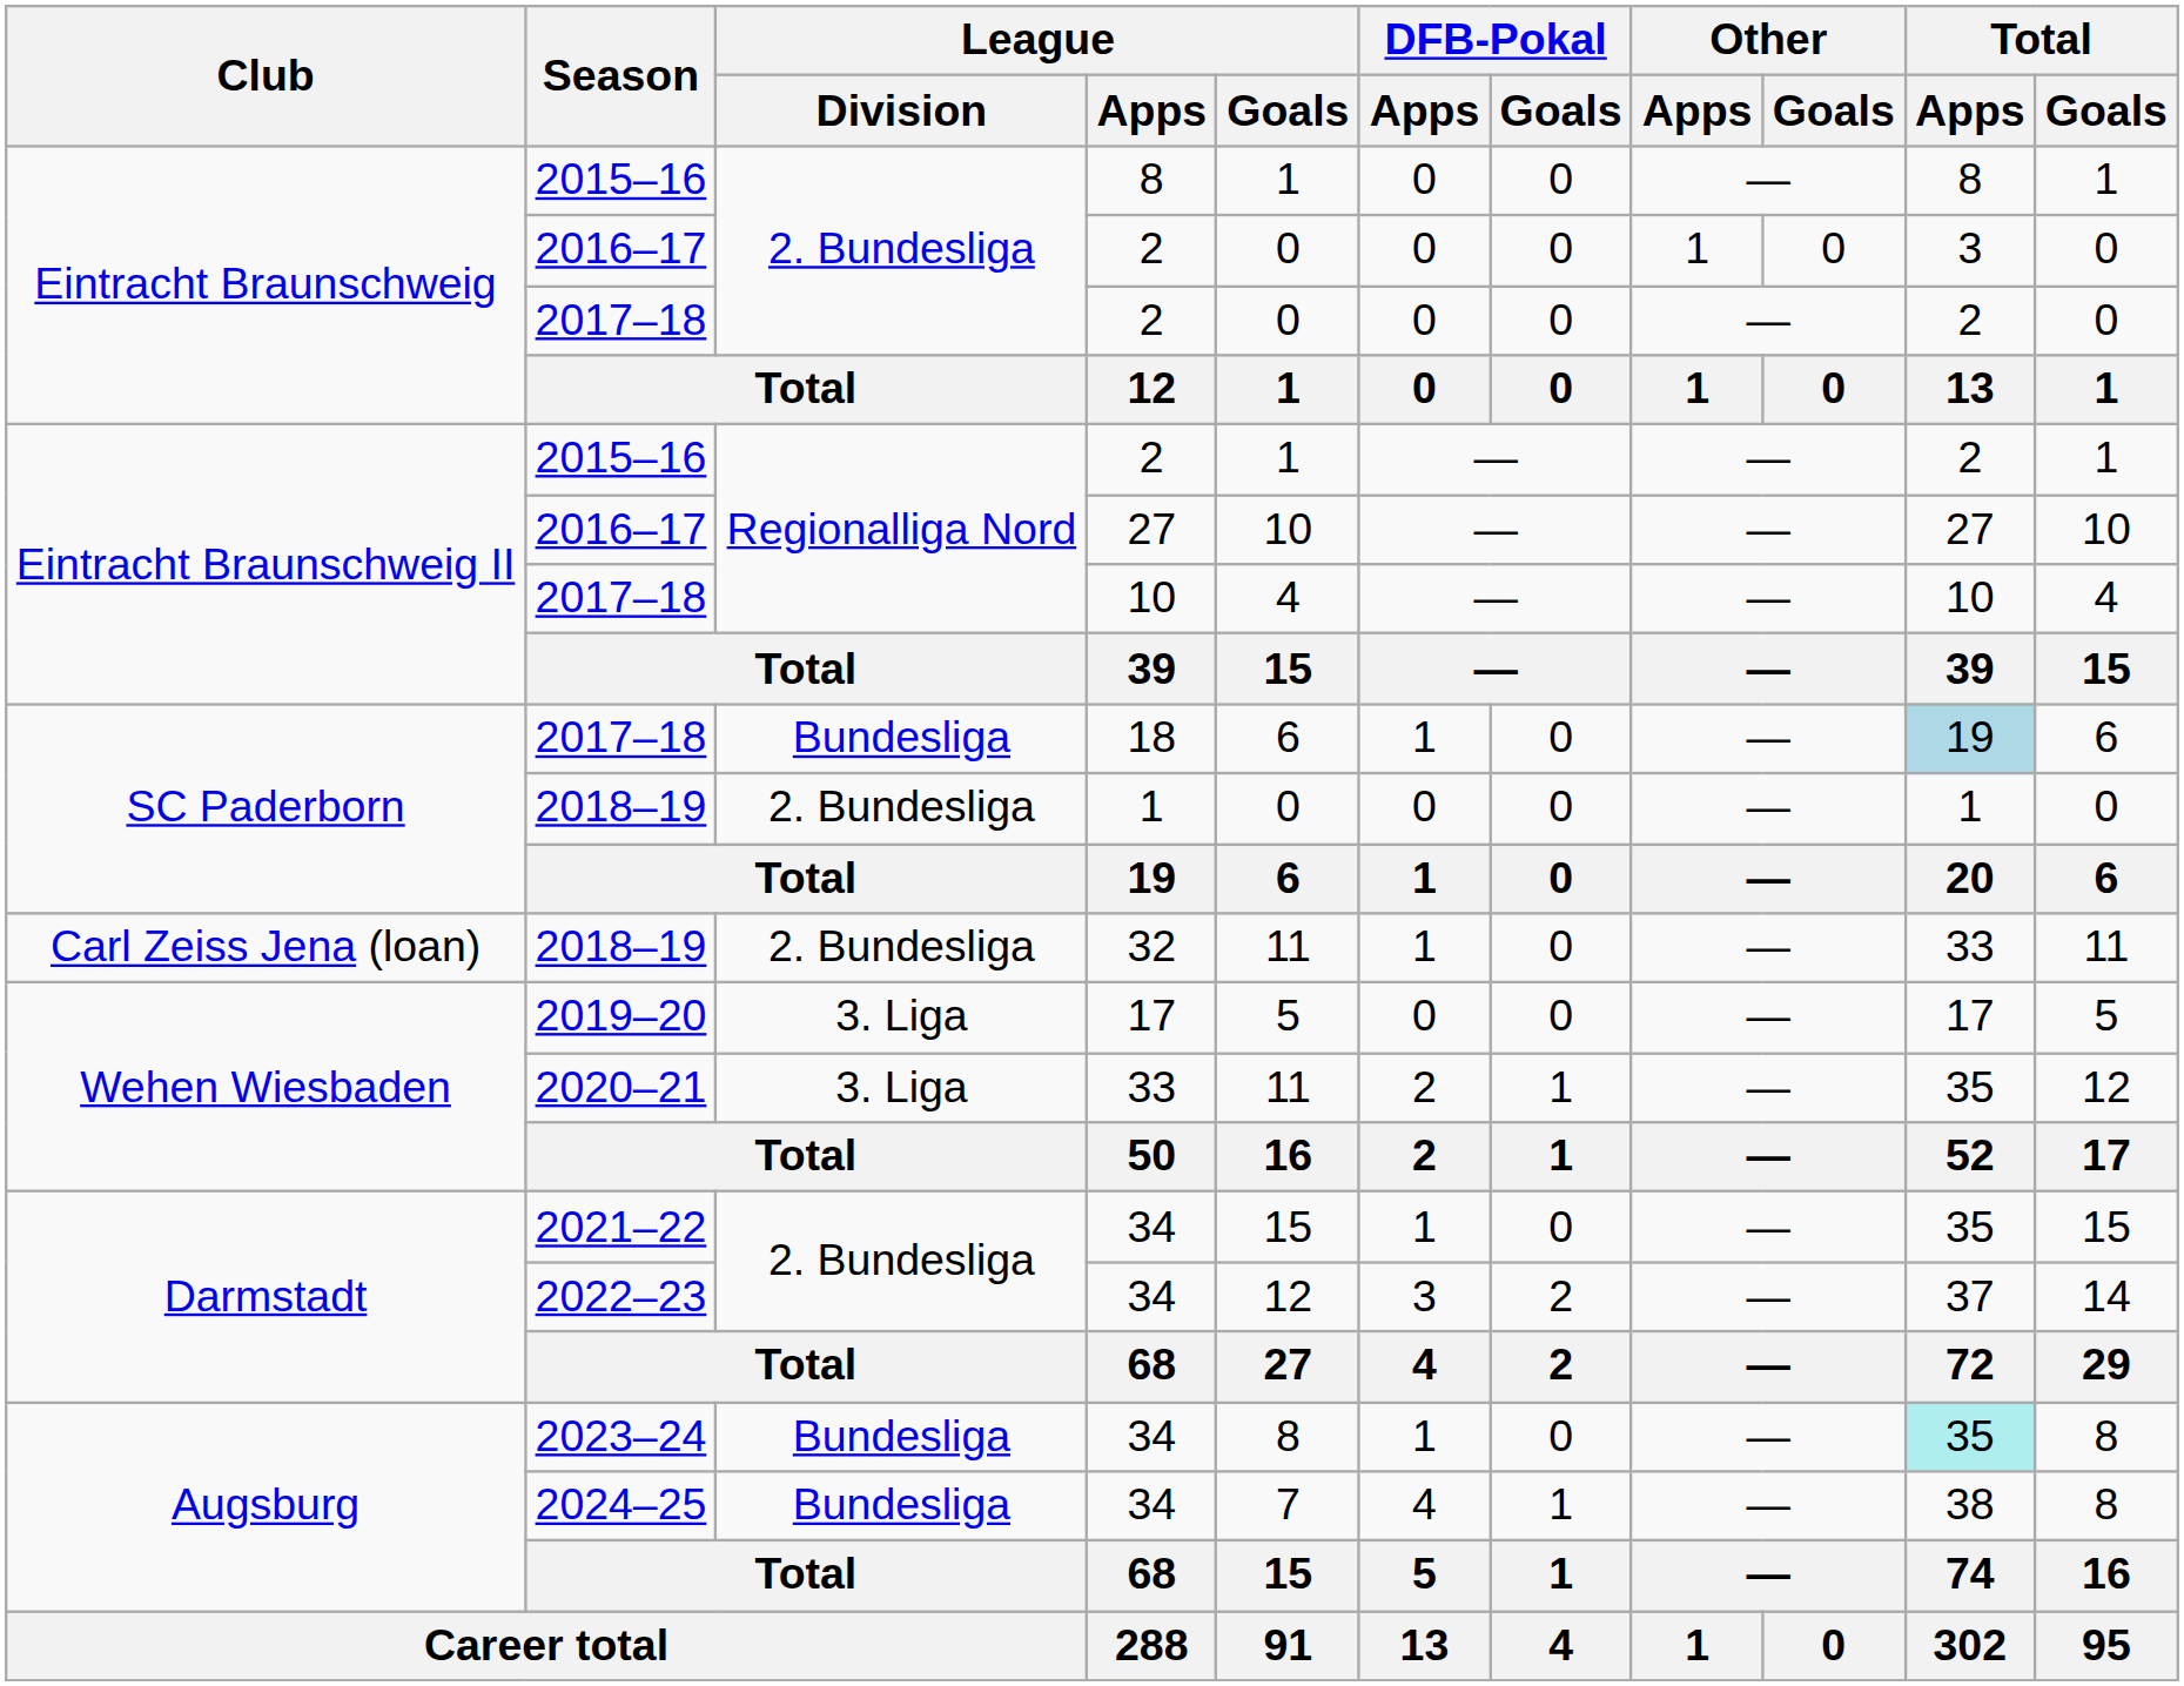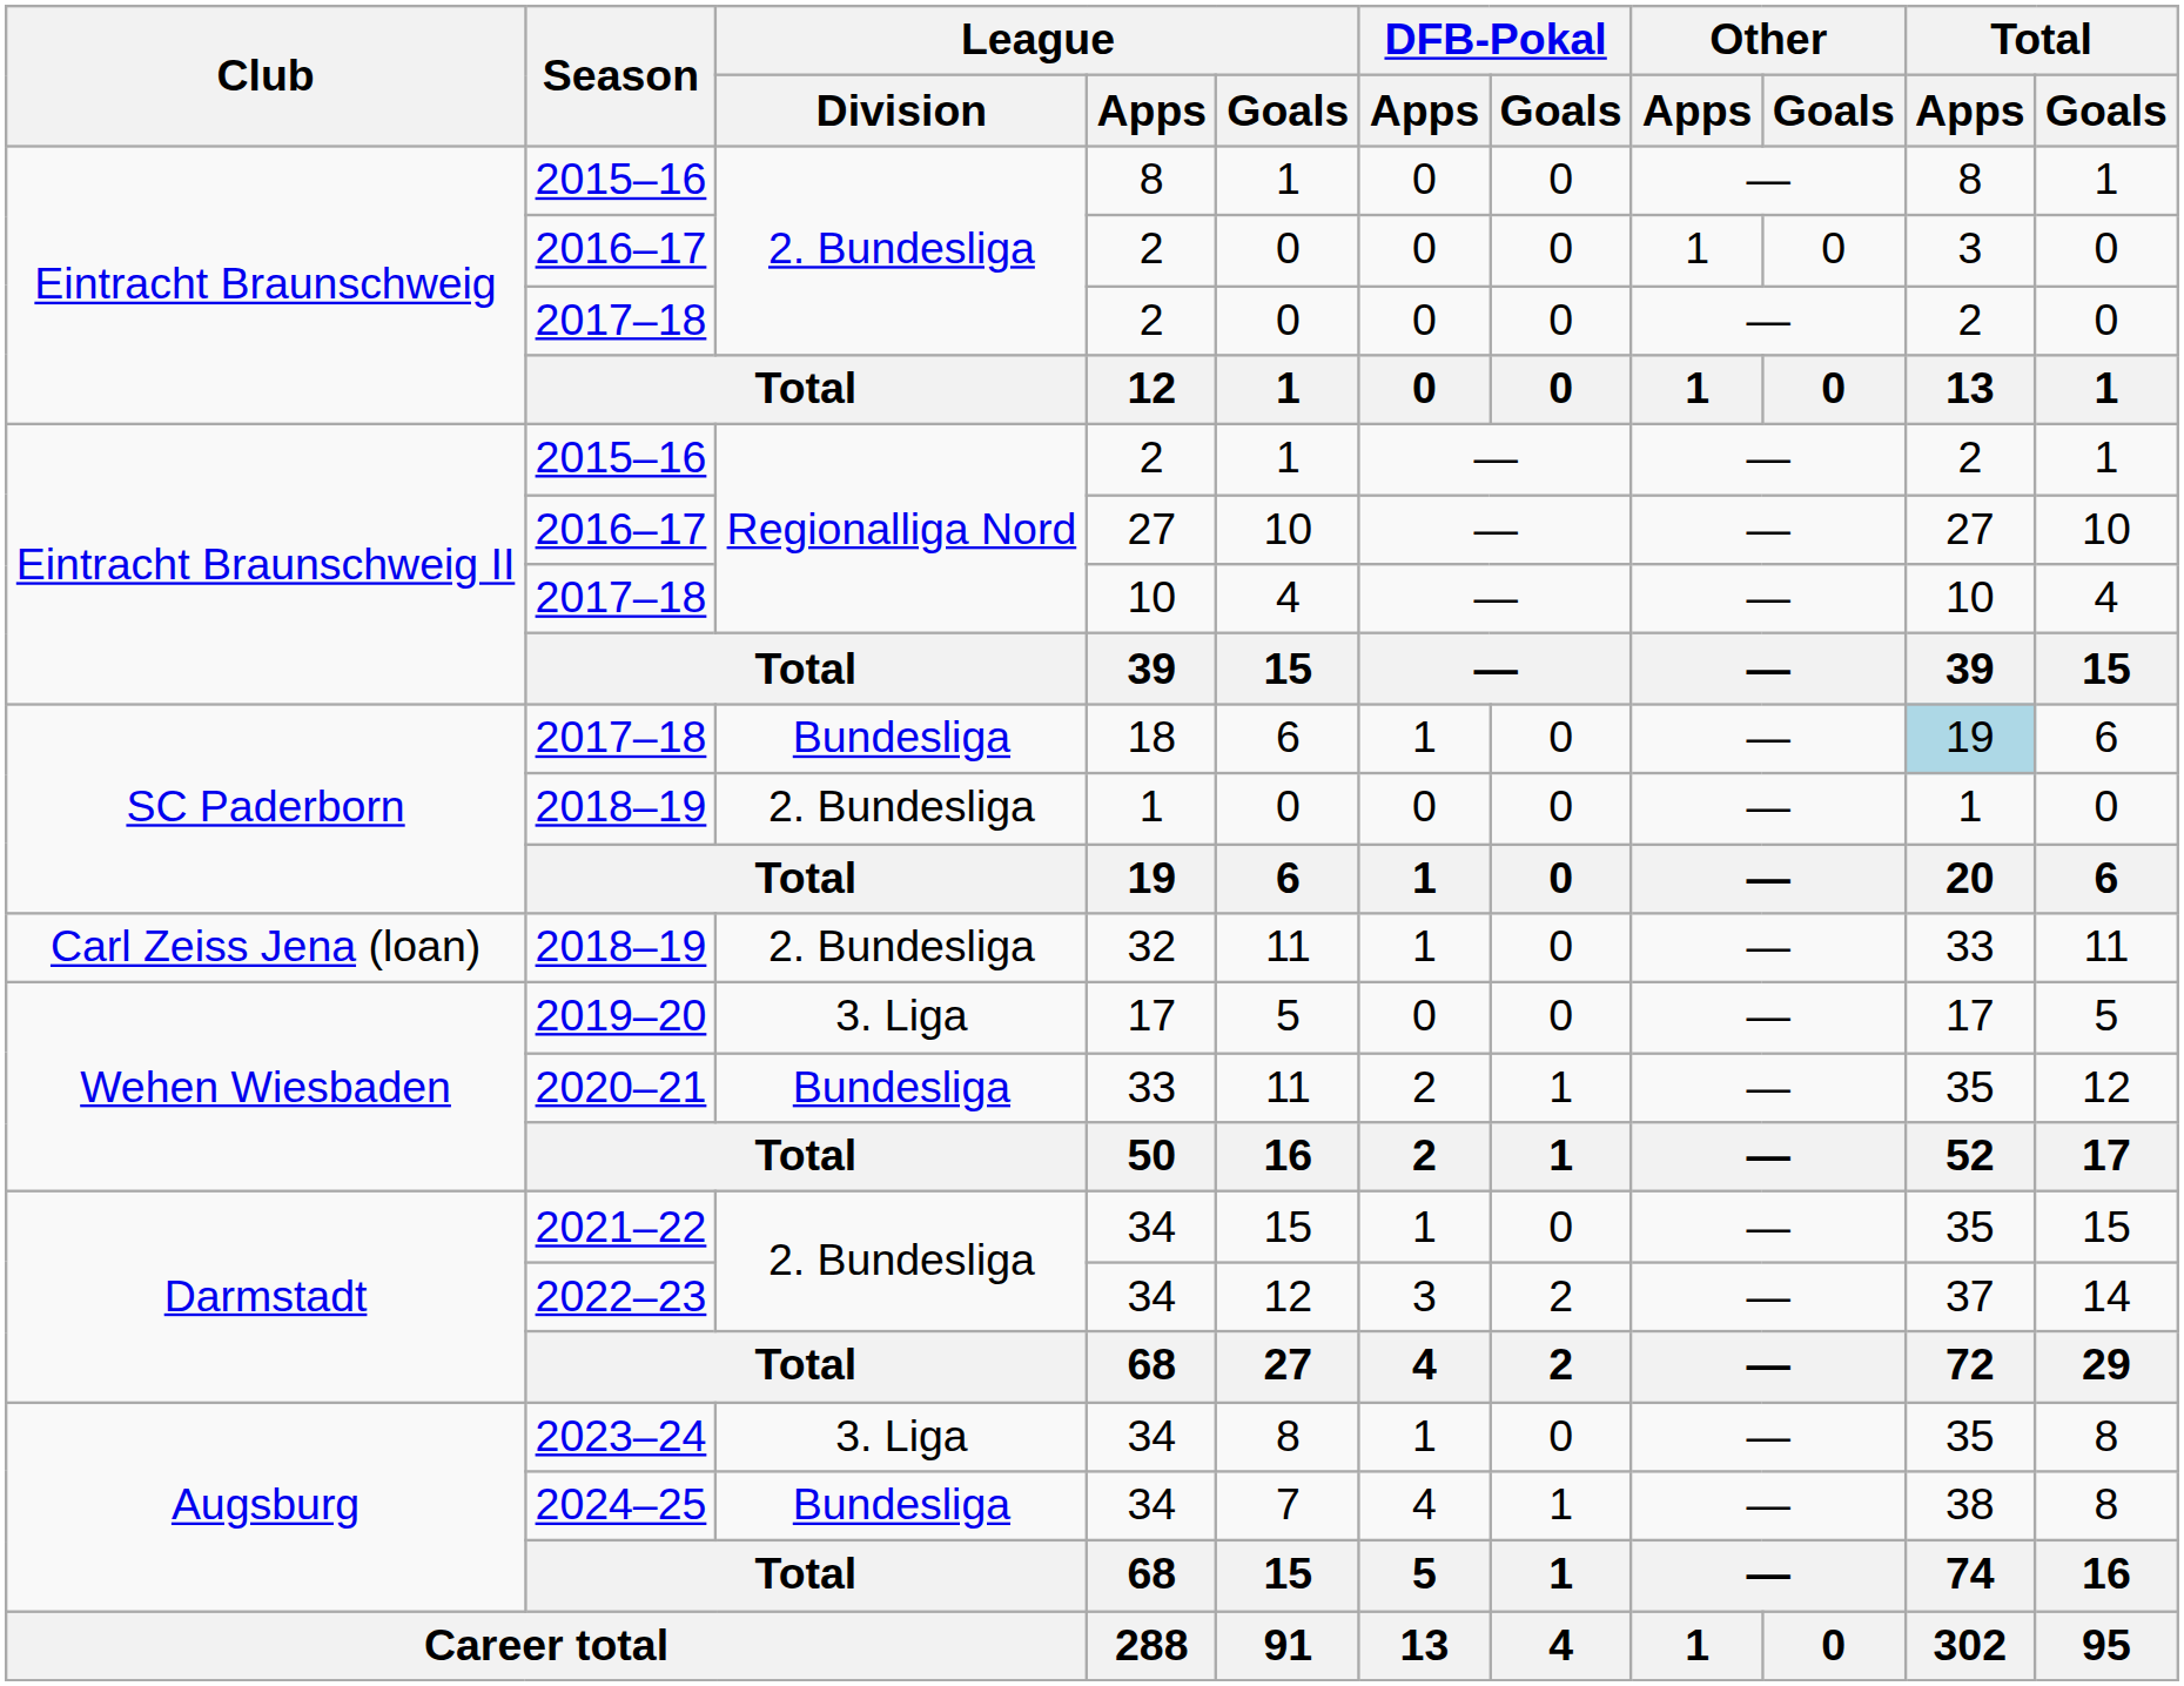2020–21 | League / Division: 3. Liga -> Bundesliga
2023–24 | League / Division: Bundesliga -> 3. Liga
2023–24 | Total / Apps: paleturquoise background -> no background
